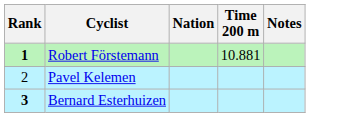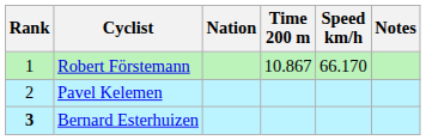+ column: Speed km/h | 66.170
Robert Förstemann | Rank: bold -> normal
Robert Förstemann | Time 200 m: 10.881 -> 10.867
